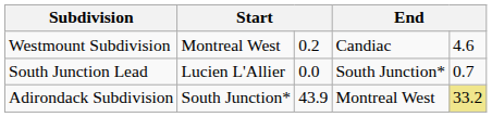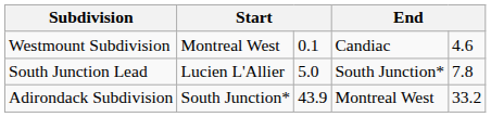Westmount Subdivision | column 3: 0.2 -> 0.1
South Junction Lead | column 3: 0.0 -> 5.0
South Junction Lead | column 5: 0.7 -> 7.8
Adirondack Subdivision | column 5: khaki background -> no background
